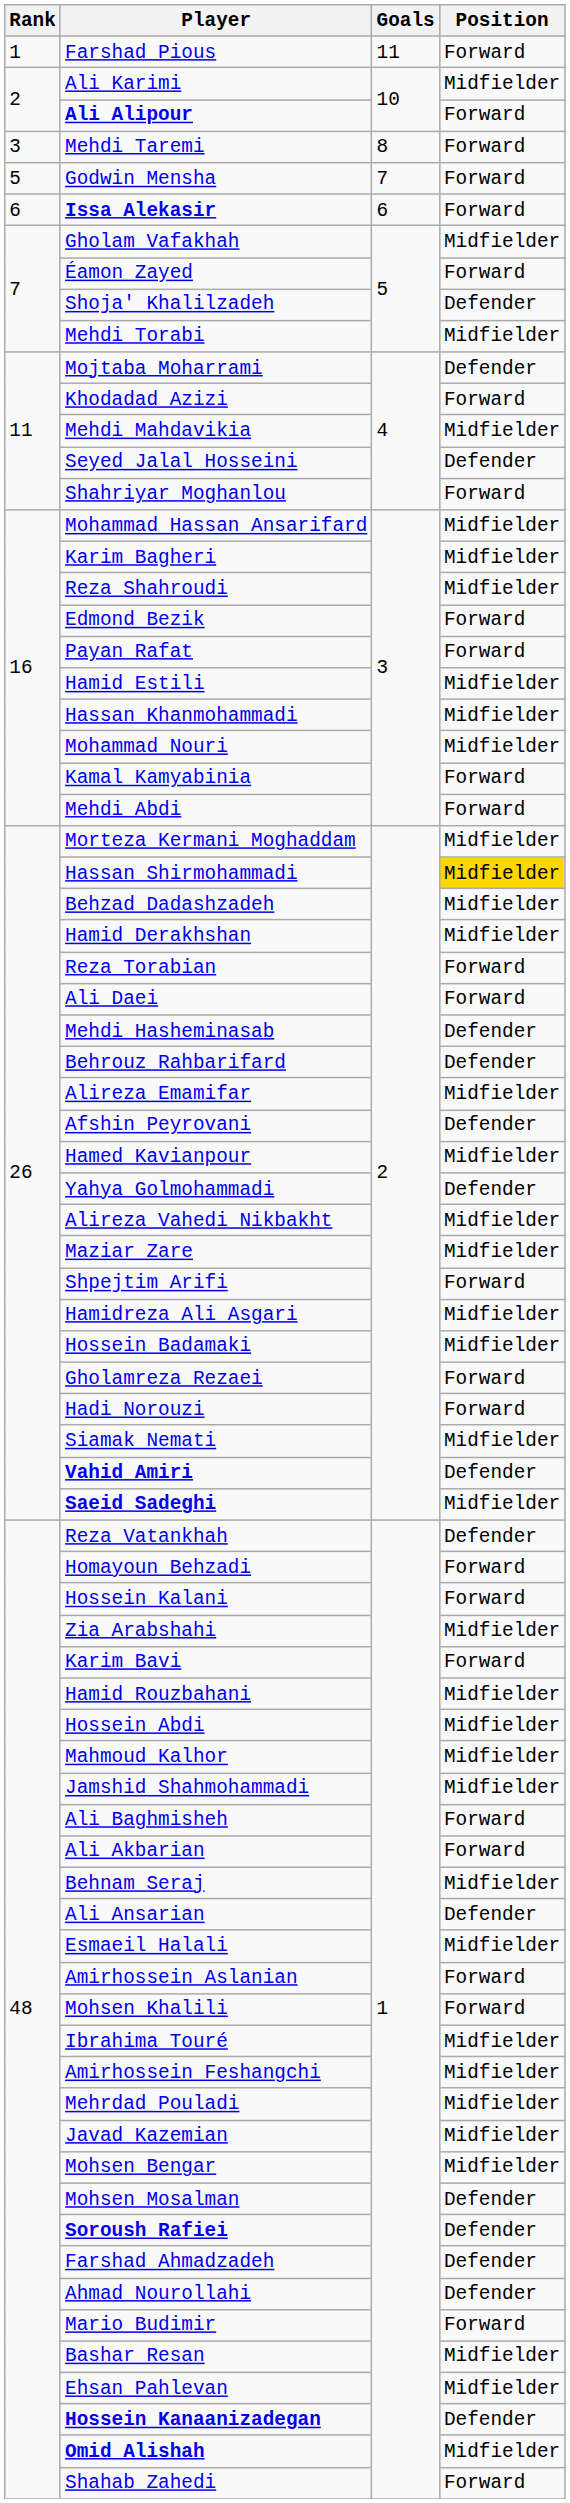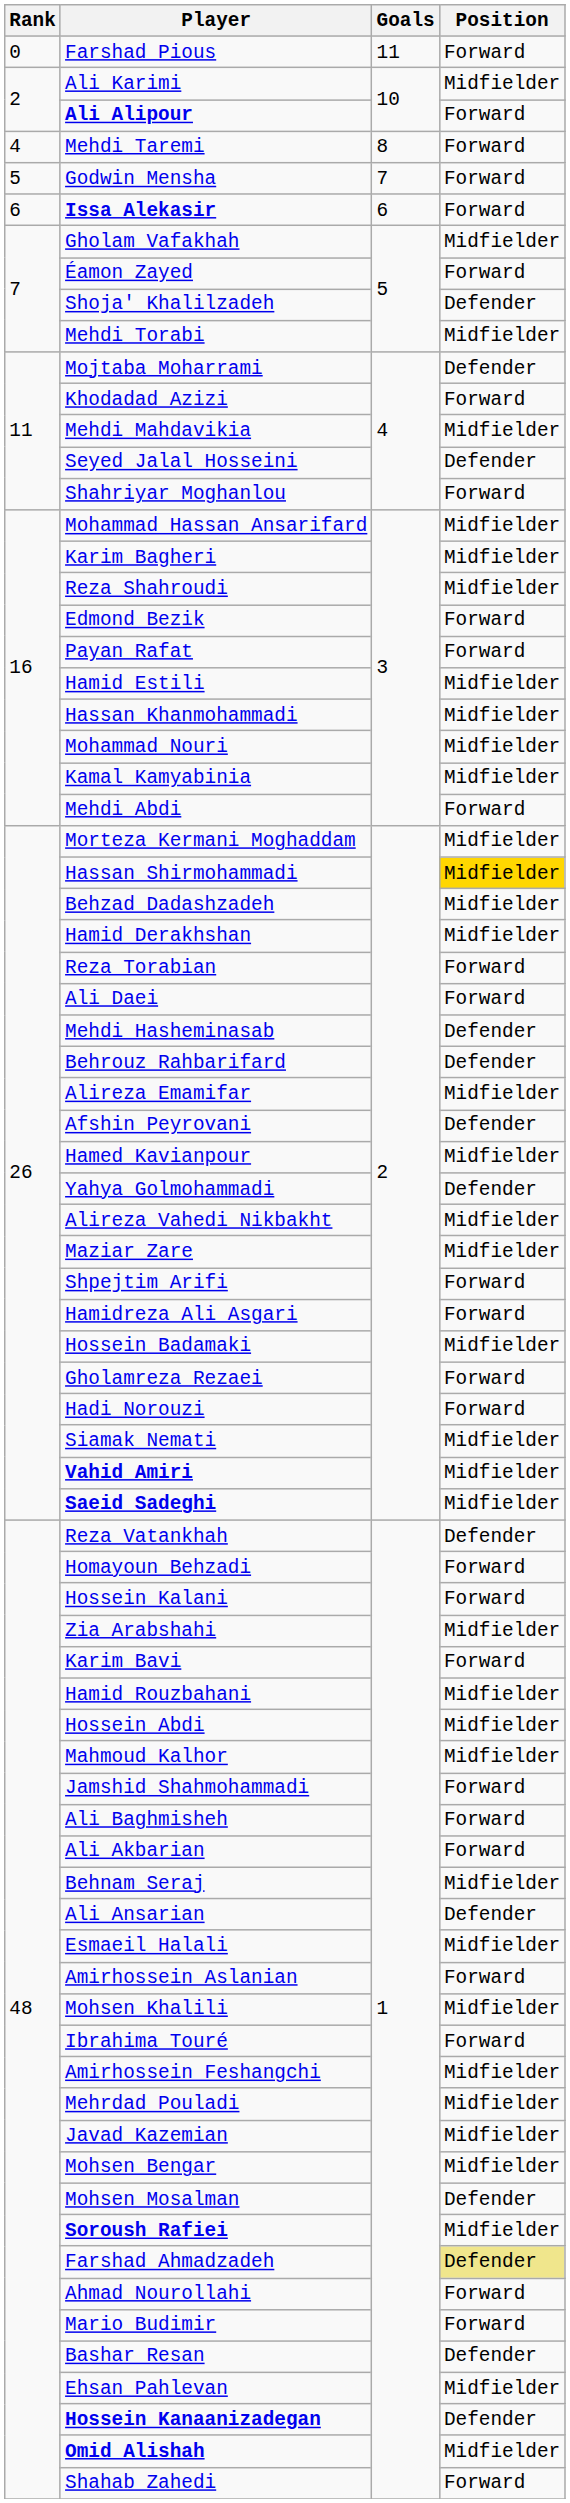Farshad Pious | Rank: 1 -> 0
Mehdi Taremi | Rank: 3 -> 4
Kamal Kamyabinia | Position: Forward -> Midfielder
Hamidreza Ali Asgari | Position: Midfielder -> Forward
Vahid Amiri | Position: Defender -> Midfielder
Jamshid Shahmohammadi | Position: Midfielder -> Forward
Mohsen Khalili | Position: Forward -> Midfielder
Ibrahima Touré | Position: Midfielder -> Forward
Soroush Rafiei | Position: Defender -> Midfielder
Farshad Ahmadzadeh | Position: no background -> khaki background
Ahmad Nourollahi | Position: Defender -> Forward
Bashar Resan | Position: Midfielder -> Defender
